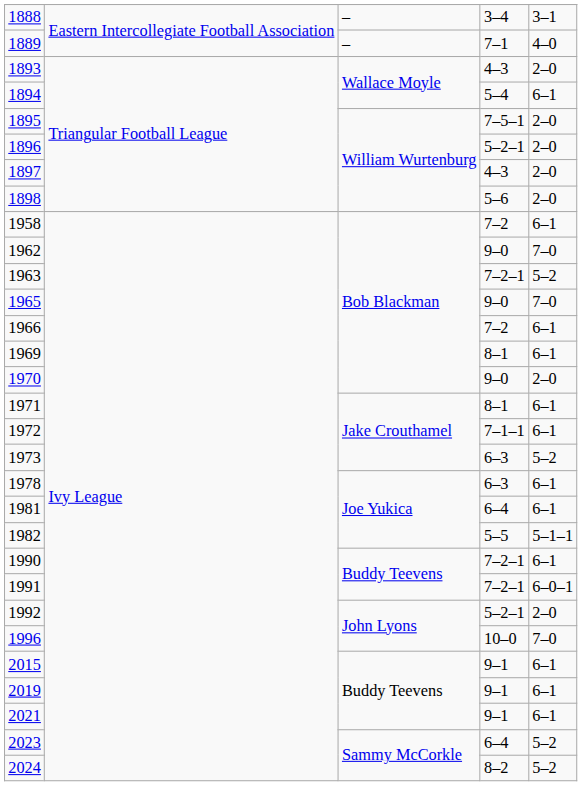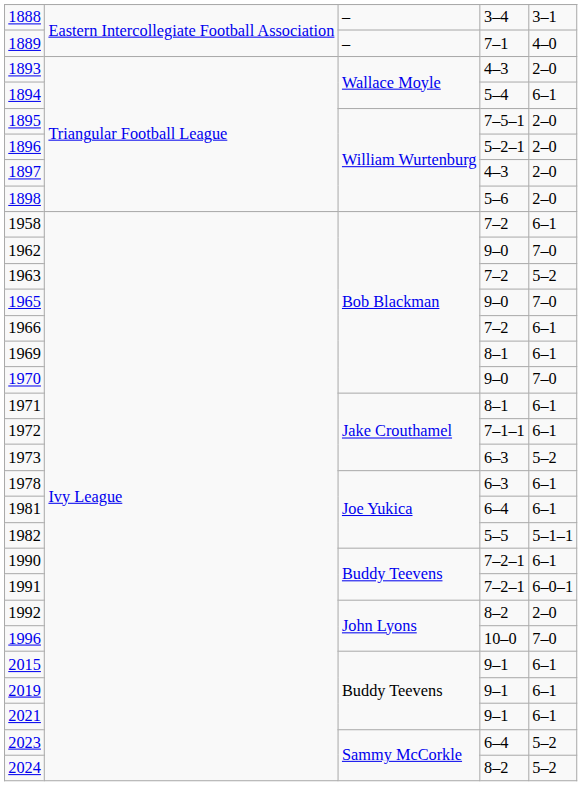1963 | column 4: 7–2–1 -> 7–2
1970 | column 5: 2–0 -> 7–0
1992 | column 4: 5–2–1 -> 8–2
